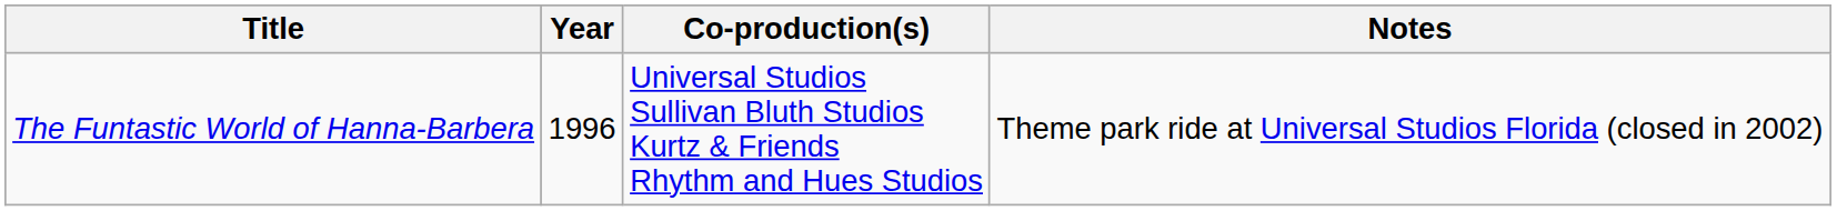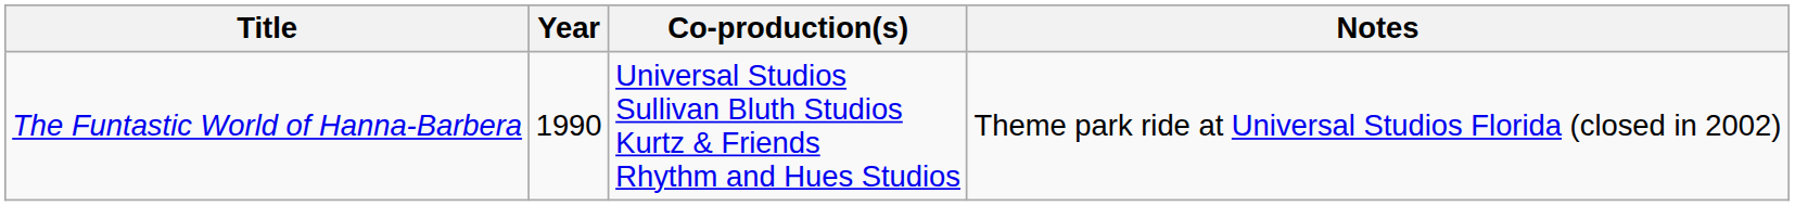The Funtastic World of Hanna-Barbera | Year: 1996 -> 1990
